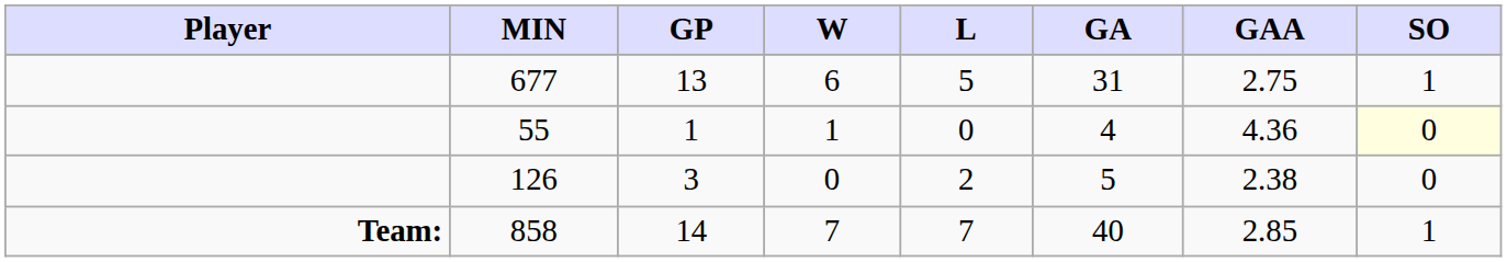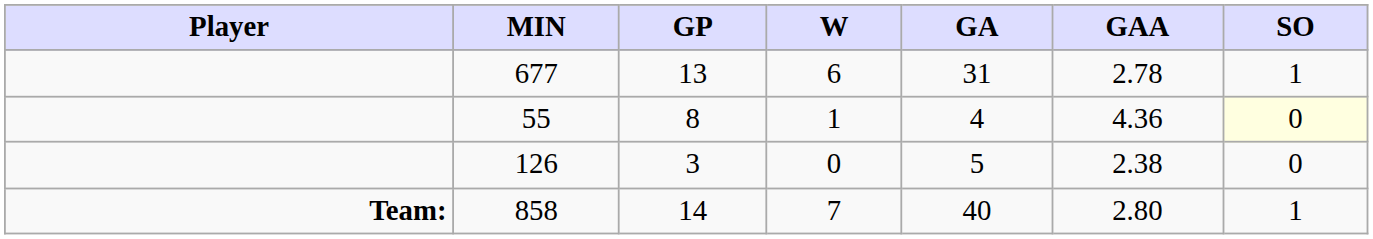- column: L | 5 | 0 | 2 | 7
677 | GAA: 2.75 -> 2.78
55 | GP: 1 -> 8
858 | GAA: 2.85 -> 2.80
